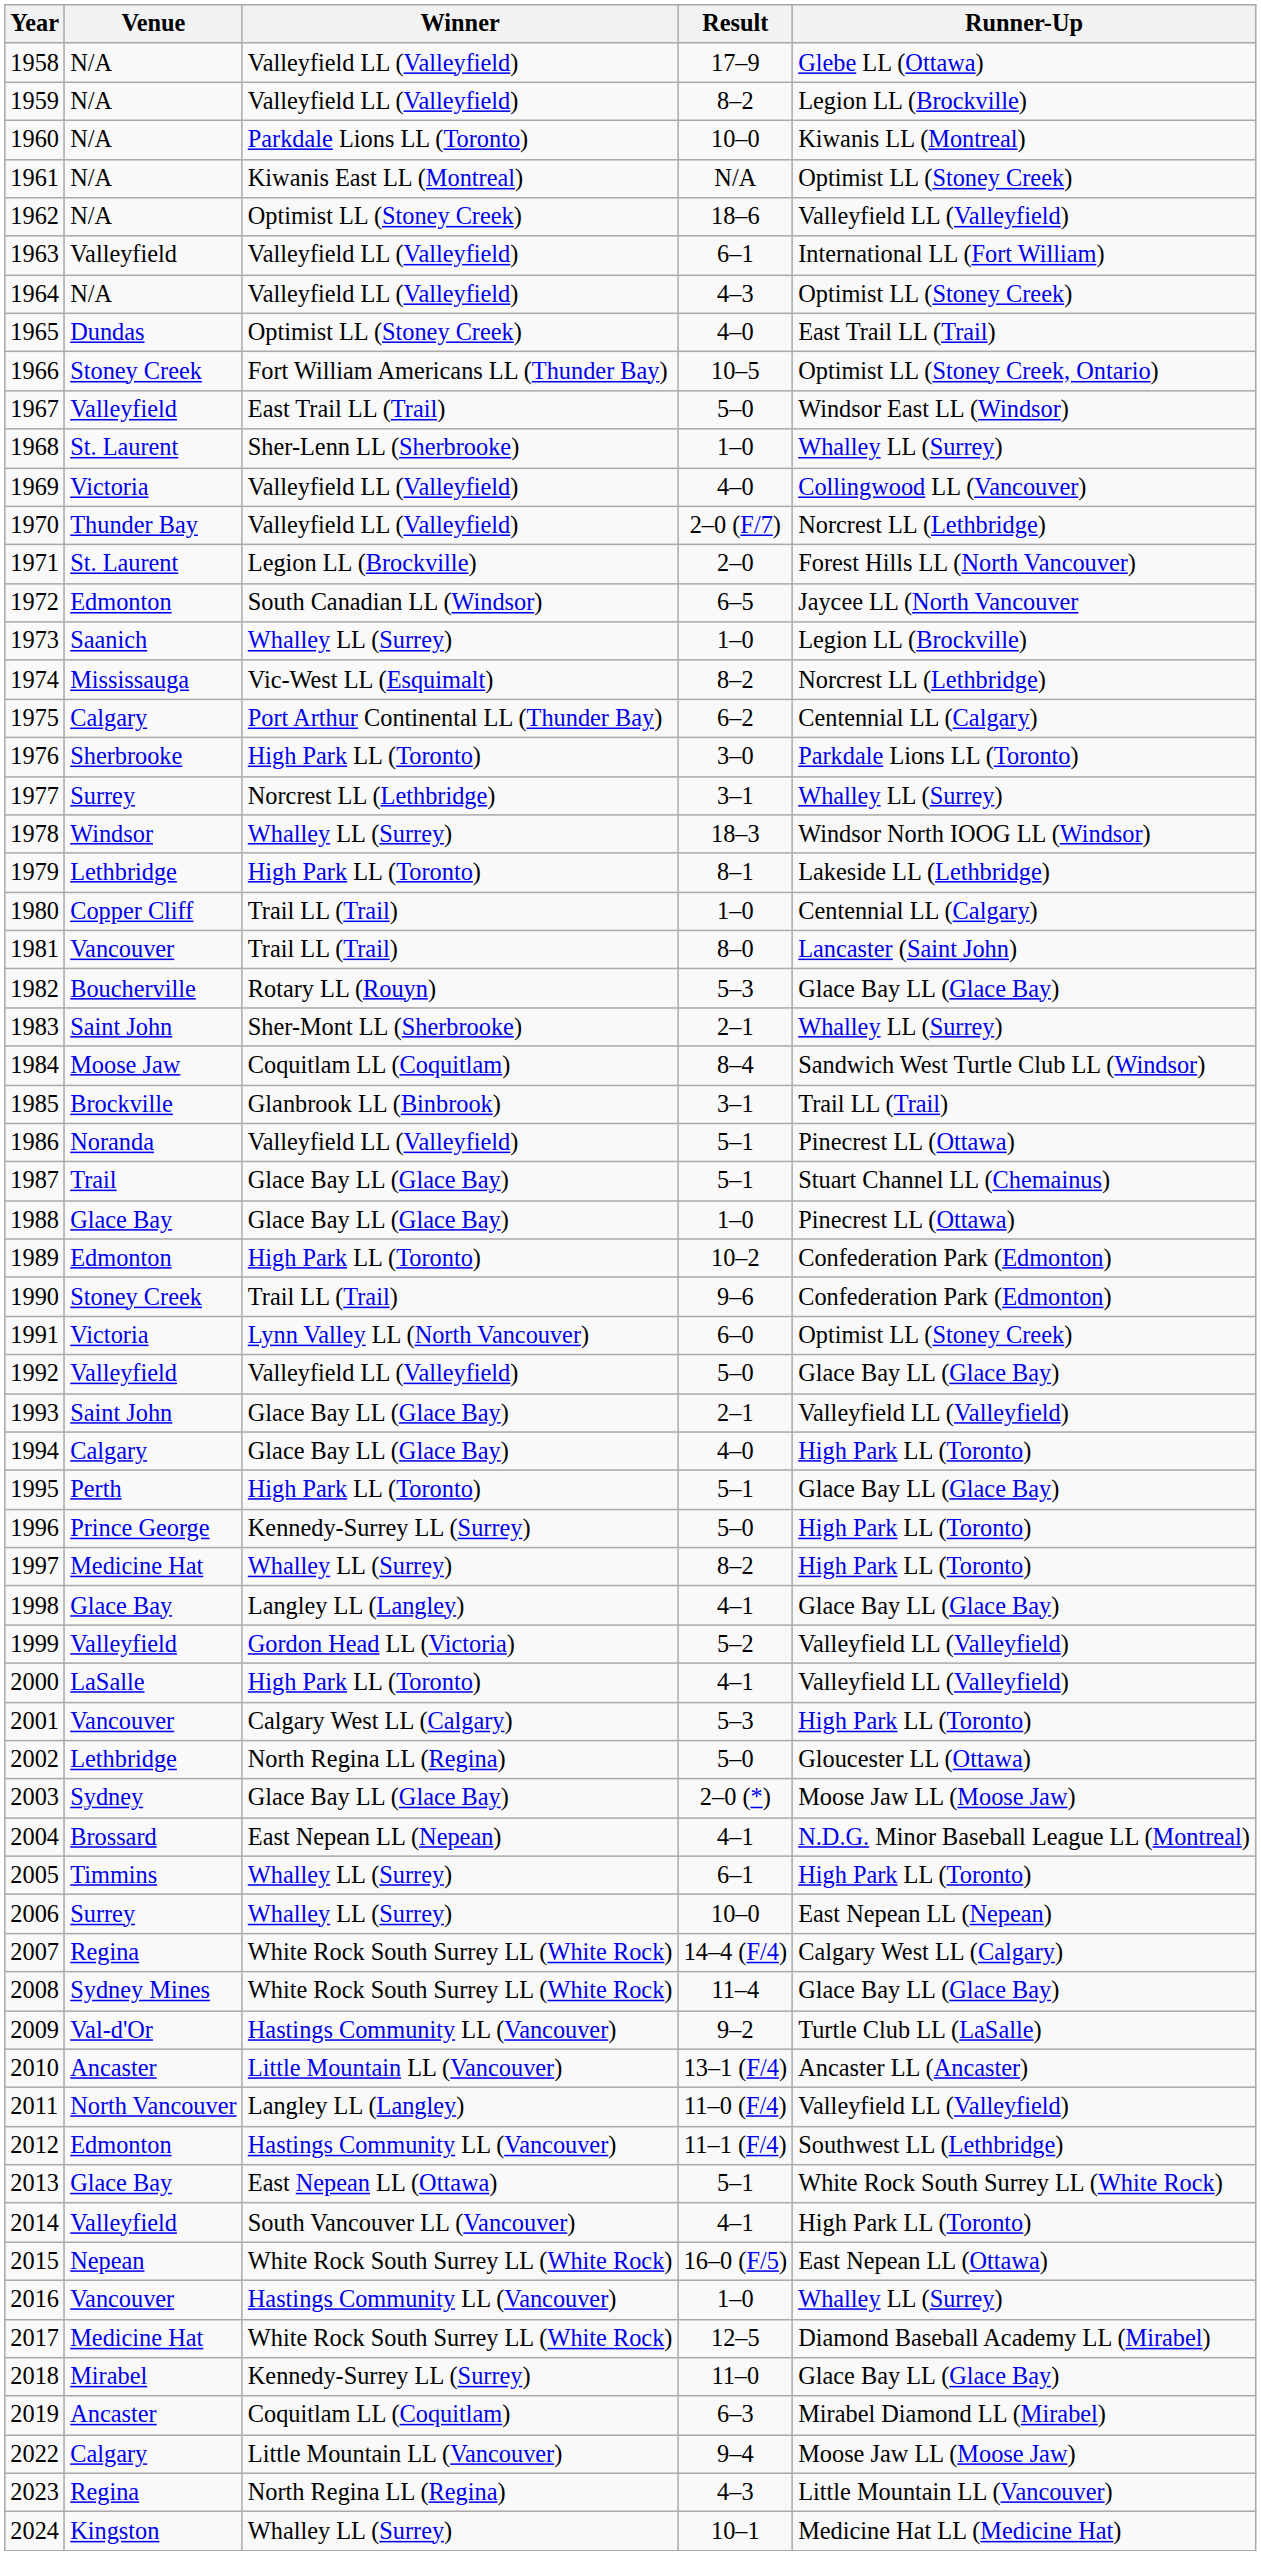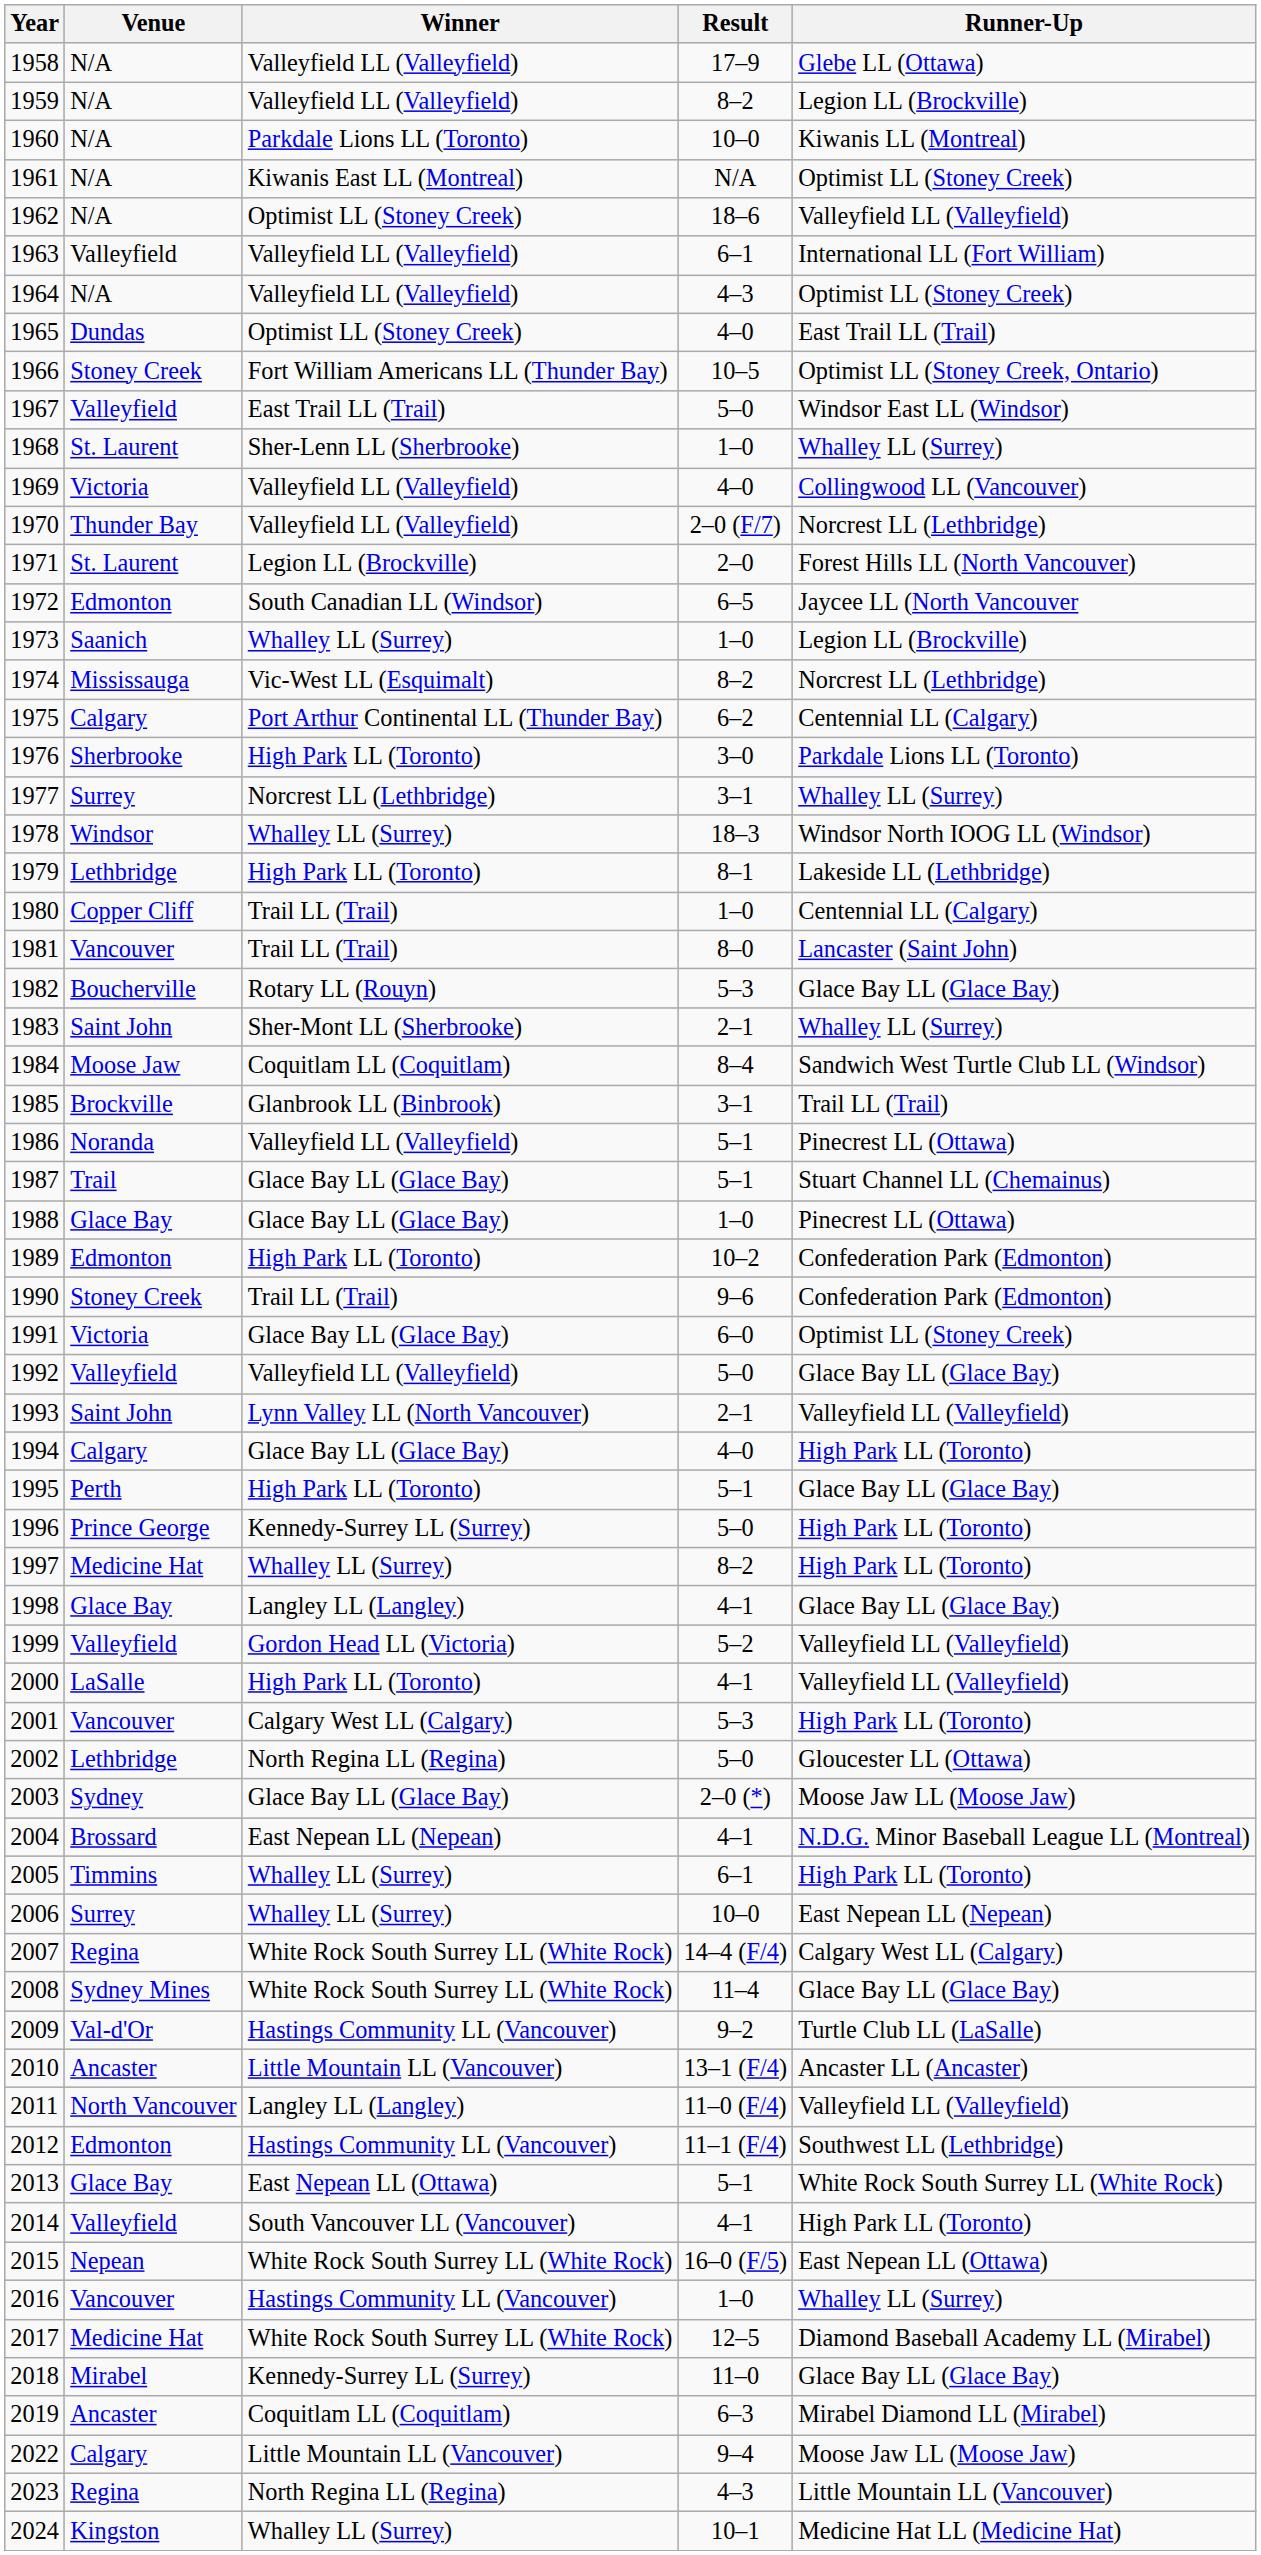1991 | Winner: Lynn Valley LL (North Vancouver) -> Glace Bay LL (Glace Bay)
1993 | Winner: Glace Bay LL (Glace Bay) -> Lynn Valley LL (North Vancouver)
